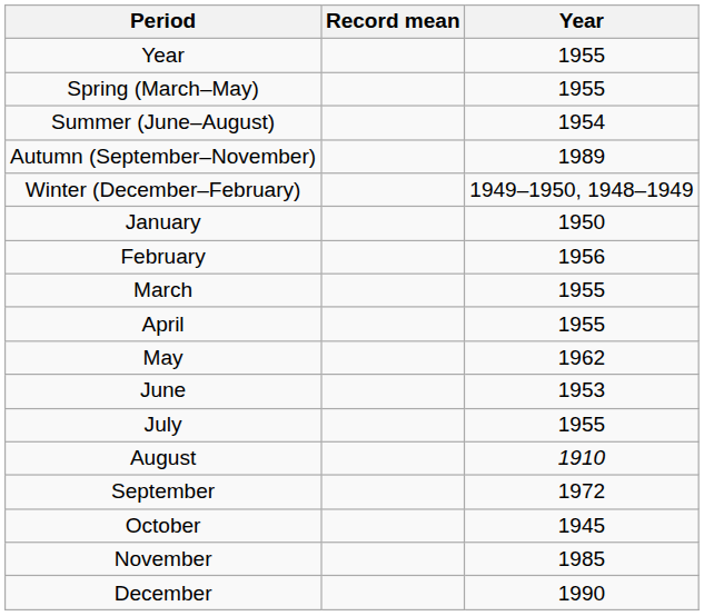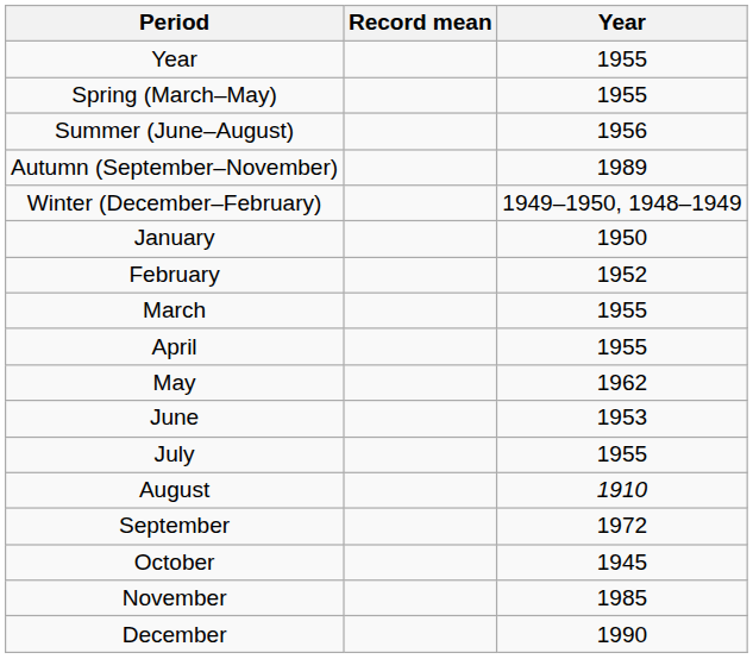Summer (June–August) | Year: 1954 -> 1956
February | Year: 1956 -> 1952
